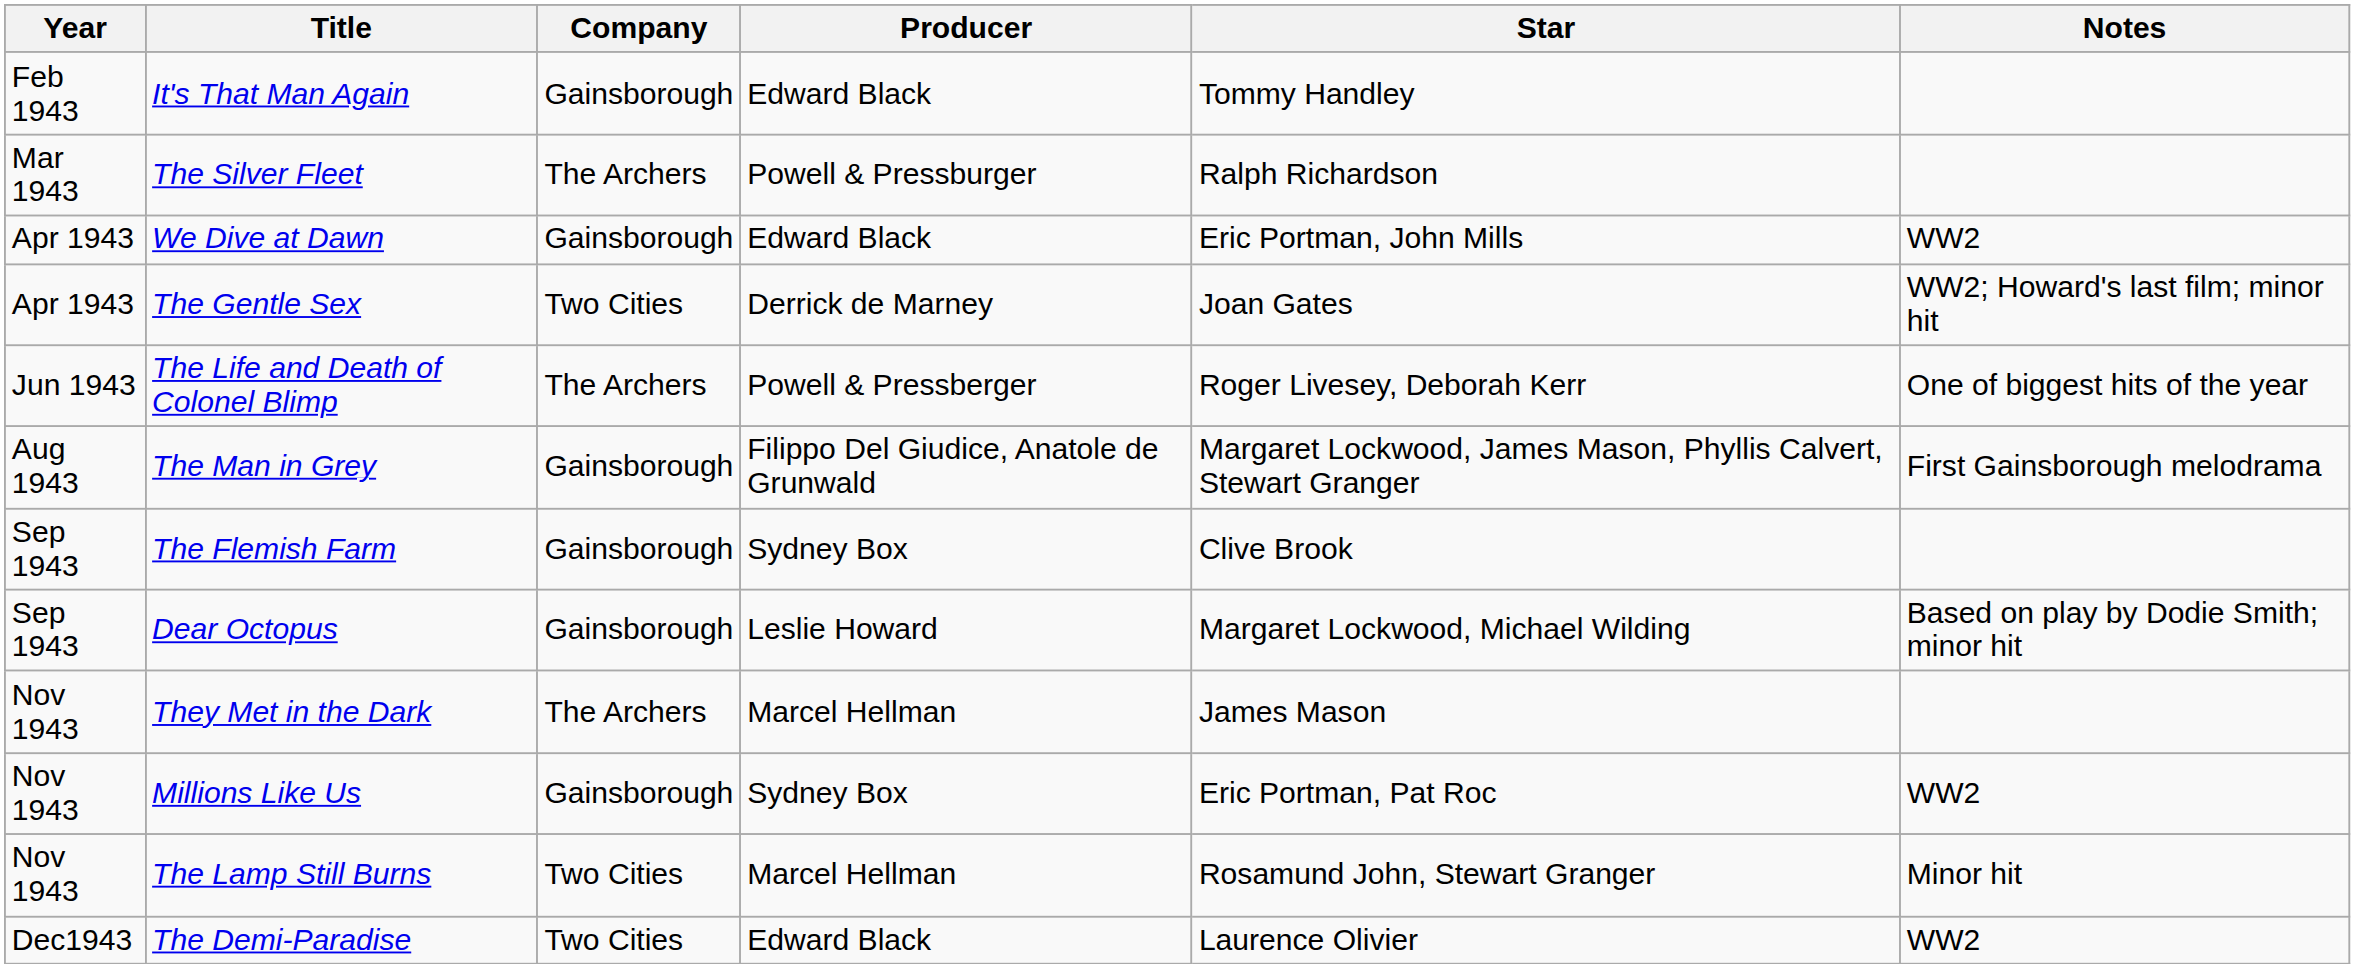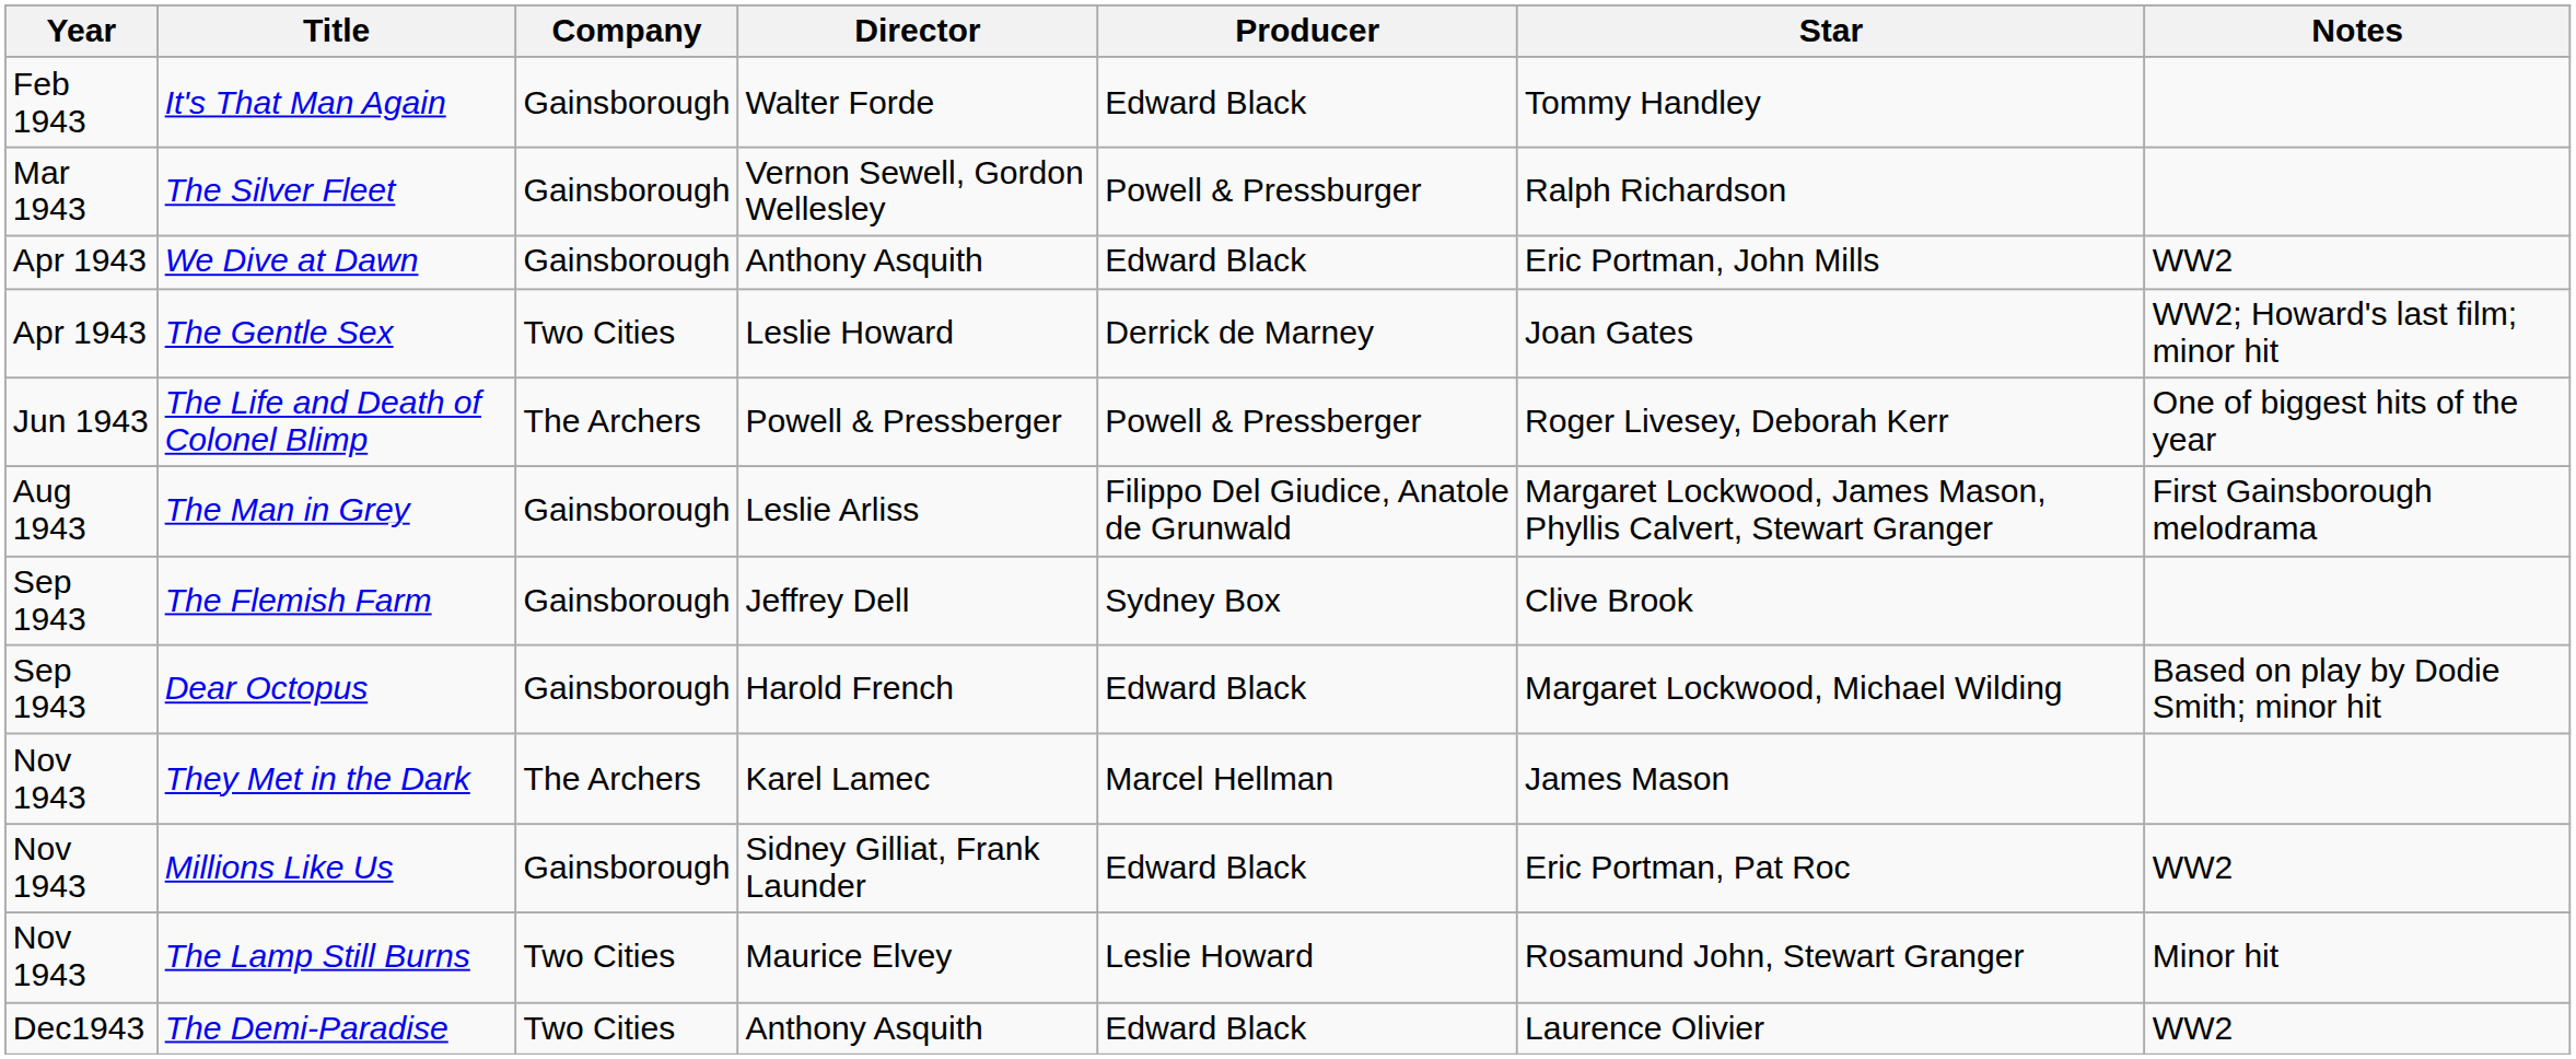+ column: Director | Walter Forde | Vernon Sewell, Gordon Wellesley | Anthony Asquith | Leslie Howard | Powell & Pressberger | Leslie Arliss | Jeffrey Dell | Harold French | Karel Lamec | Sidney Gilliat, Frank Launder | Maurice Elvey | Anthony Asquith
The Silver Fleet | Company: The Archers -> Gainsborough
Dear Octopus | Producer: Leslie Howard -> Edward Black
Millions Like Us | Producer: Sydney Box -> Edward Black
The Lamp Still Burns | Producer: Marcel Hellman -> Leslie Howard
